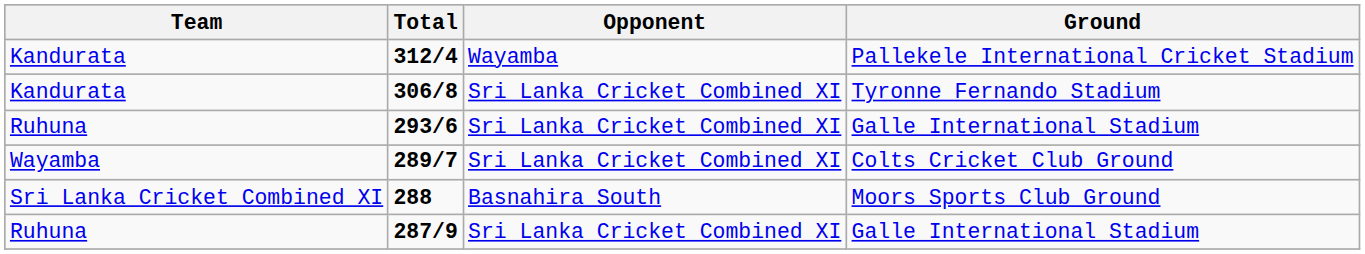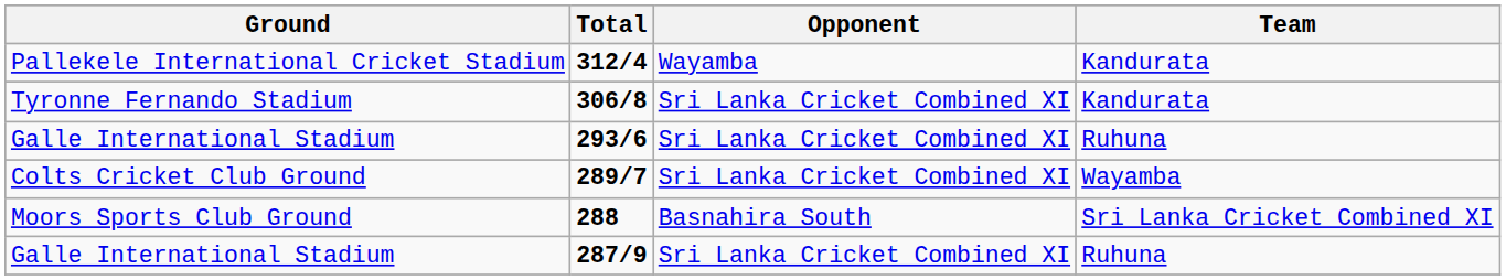columns swapped: Team <-> Ground
